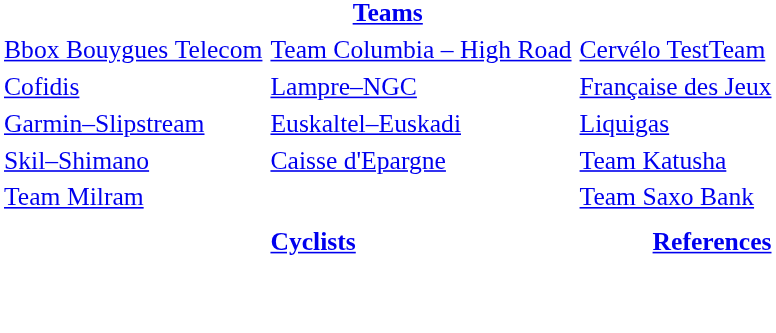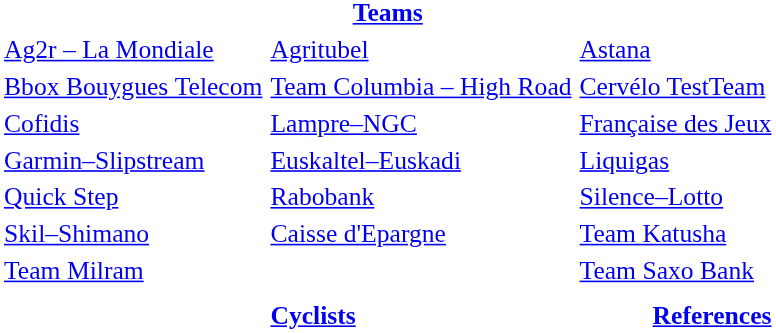+ row: Ag2r – La Mondiale | Agritubel | Astana
+ row: Quick Step | Rabobank | Silence–Lotto
